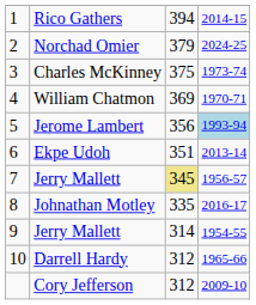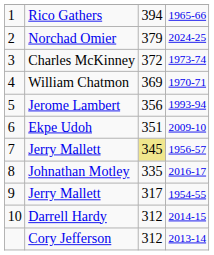Rico Gathers | column 4: 2014-15 -> 1965-66
Charles McKinney | column 3: 375 -> 372
Jerome Lambert | column 4: lightblue background -> no background
Ekpe Udoh | column 4: 2013-14 -> 2009-10
9 / Jerry Mallett | column 3: 314 -> 317
Darrell Hardy | column 4: 1965-66 -> 2014-15
Cory Jefferson | column 4: 2009-10 -> 2013-14
